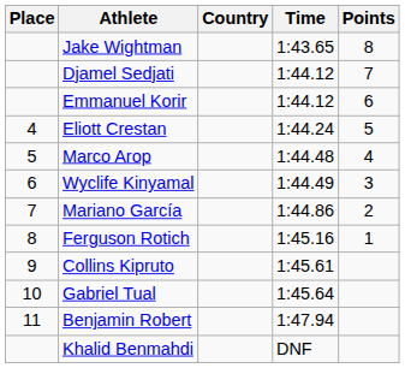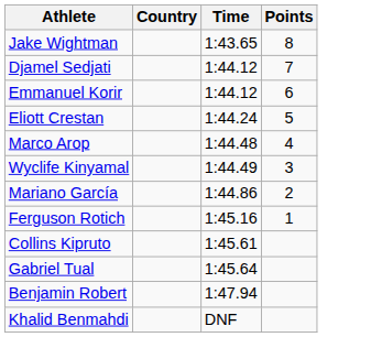- column: Place | 4 | 5 | 6 | 7 | 8 | 9 | 10 | 11
